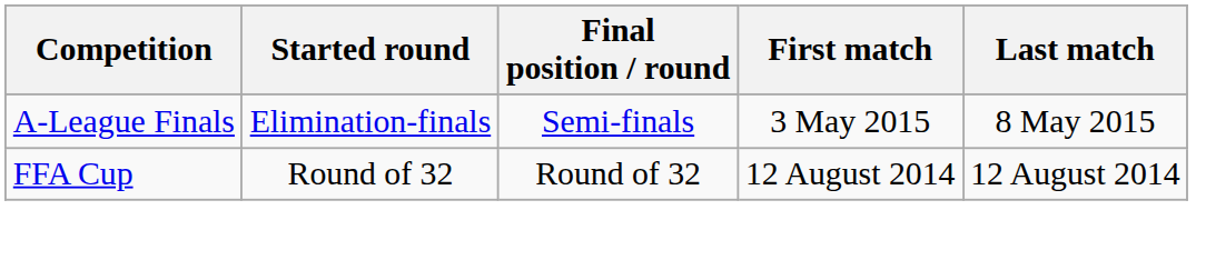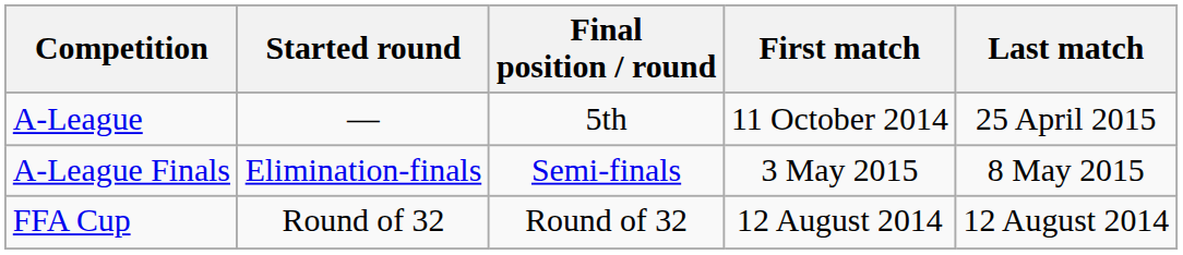+ row: A-League | — | 5th | 11 October 2014 | 25 April 2015
